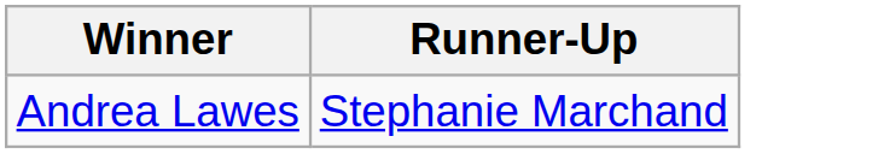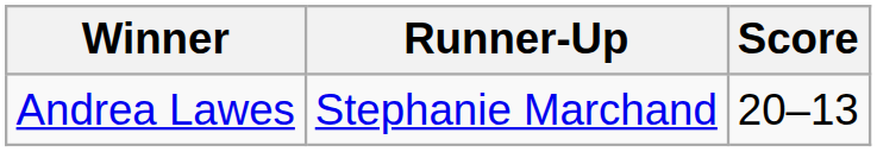+ column: Score | 20–13
